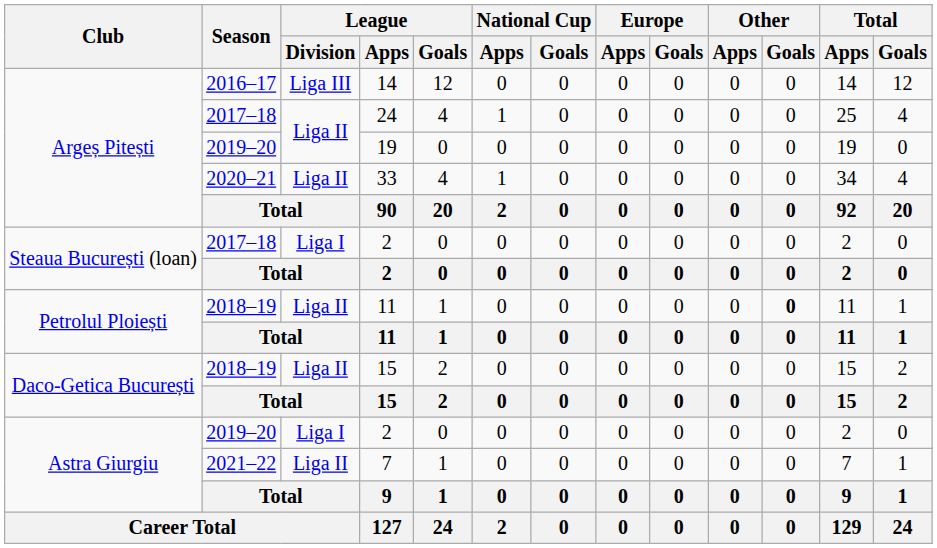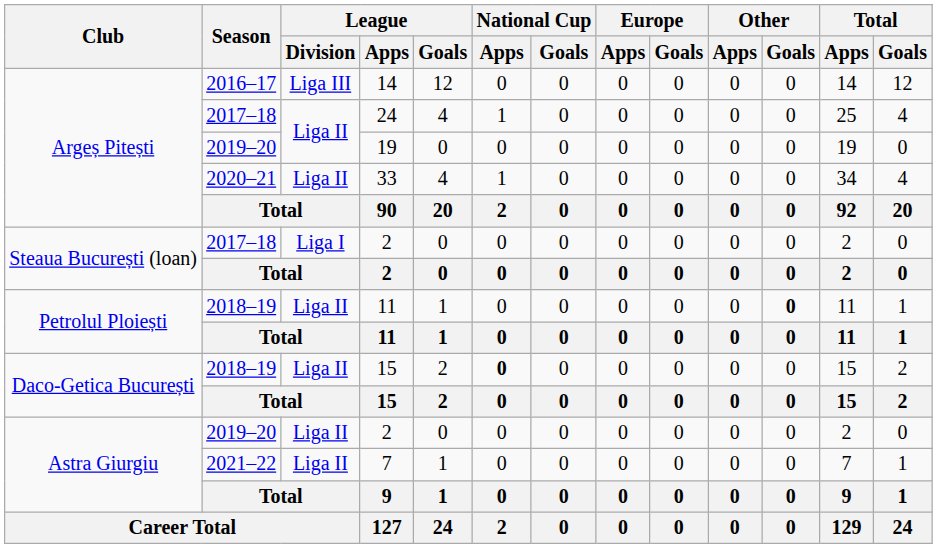2018–19 / 15 | National Cup / Apps: normal -> bold
2019–20 / 2 | League / Division: Liga I -> Liga II
